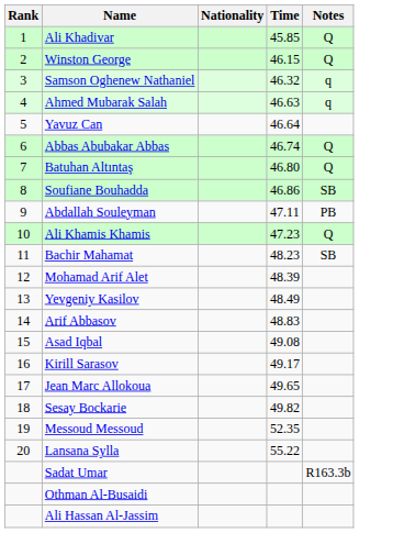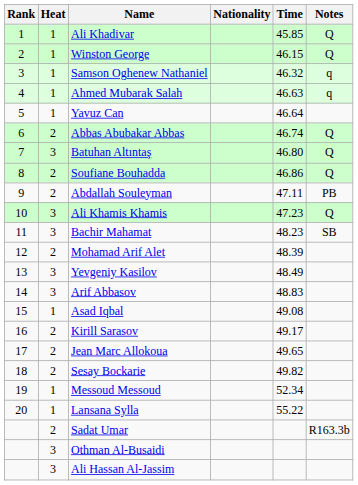+ column: Heat | 1 | 1 | 1 | 1 | 1 | 2 | 3 | 2 | 2 | 3 | 3 | 2 | 3 | 3 | 1 | 2 | 2 | 2 | 1 | 1 | 2 | 3 | 3
Soufiane Bouhadda | Notes: SB -> Q
Messoud Messoud | Time: 52.35 -> 52.34
